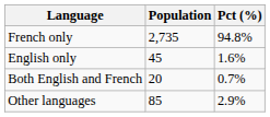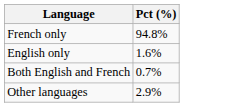- column: Population | 2,735 | 45 | 20 | 85
